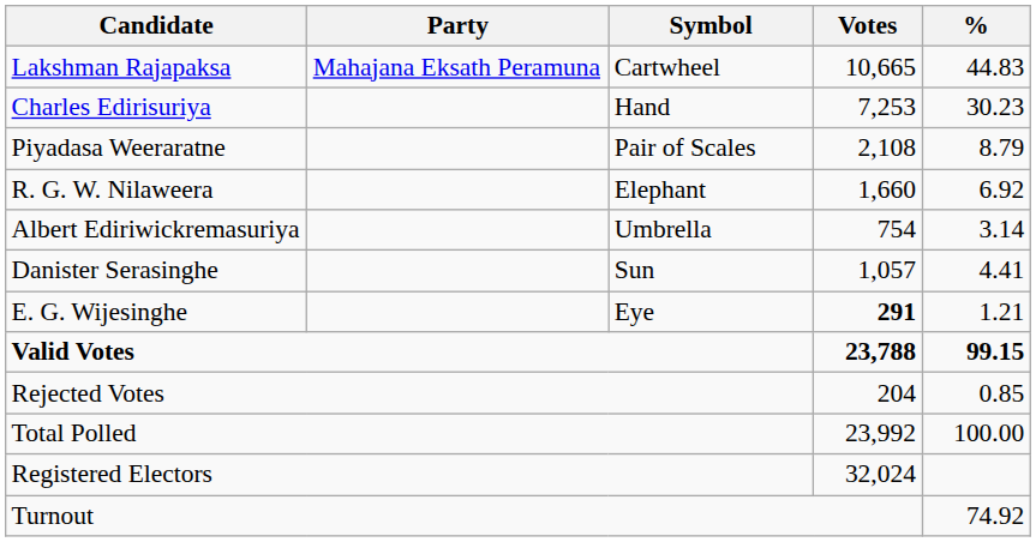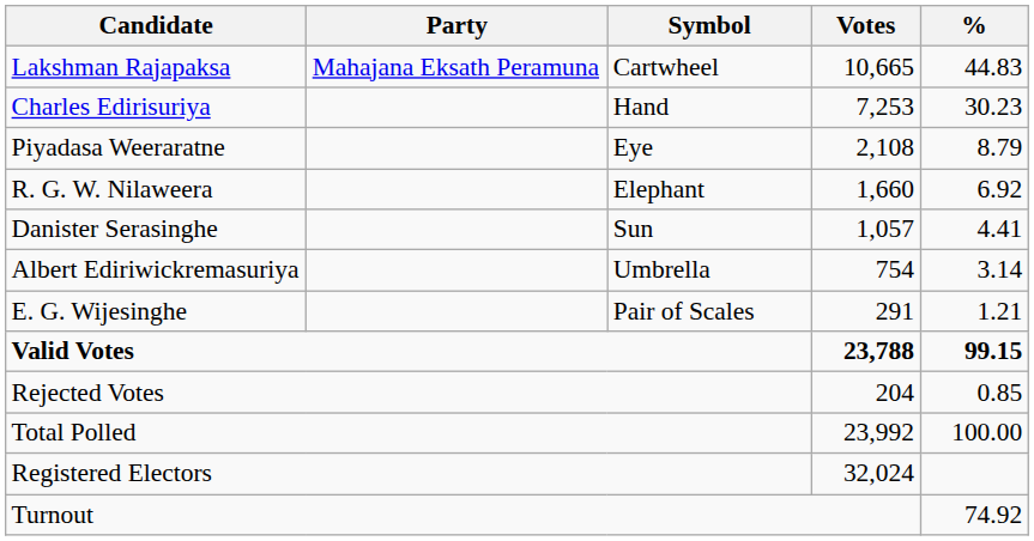Piyadasa Weeraratne | Symbol: Pair of Scales -> Eye
rows swapped: Danister Serasinghe <-> Albert Ediriwickremasuriya
E. G. Wijesinghe | Symbol: Eye -> Pair of Scales
E. G. Wijesinghe | Votes: bold -> normal
